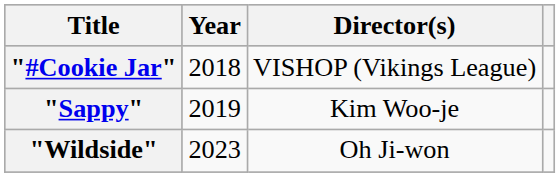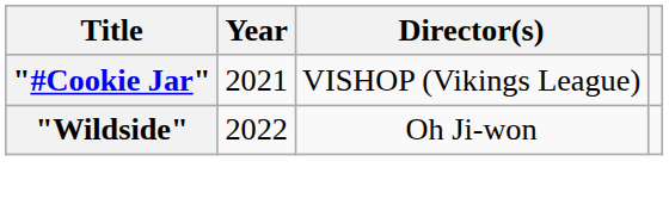"#Cookie Jar" | Year: 2018 -> 2021
- row: "Sappy" | 2019 | Kim Woo-je
"Wildside" | Year: 2023 -> 2022
